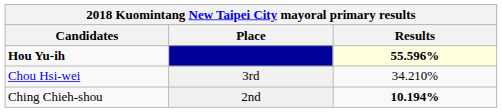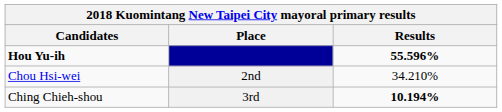Hou Yu-ih | Results: lightyellow background -> no background
Chou Hsi-wei | Place: 3rd -> 2nd
Ching Chieh-shou | Place: 2nd -> 3rd
